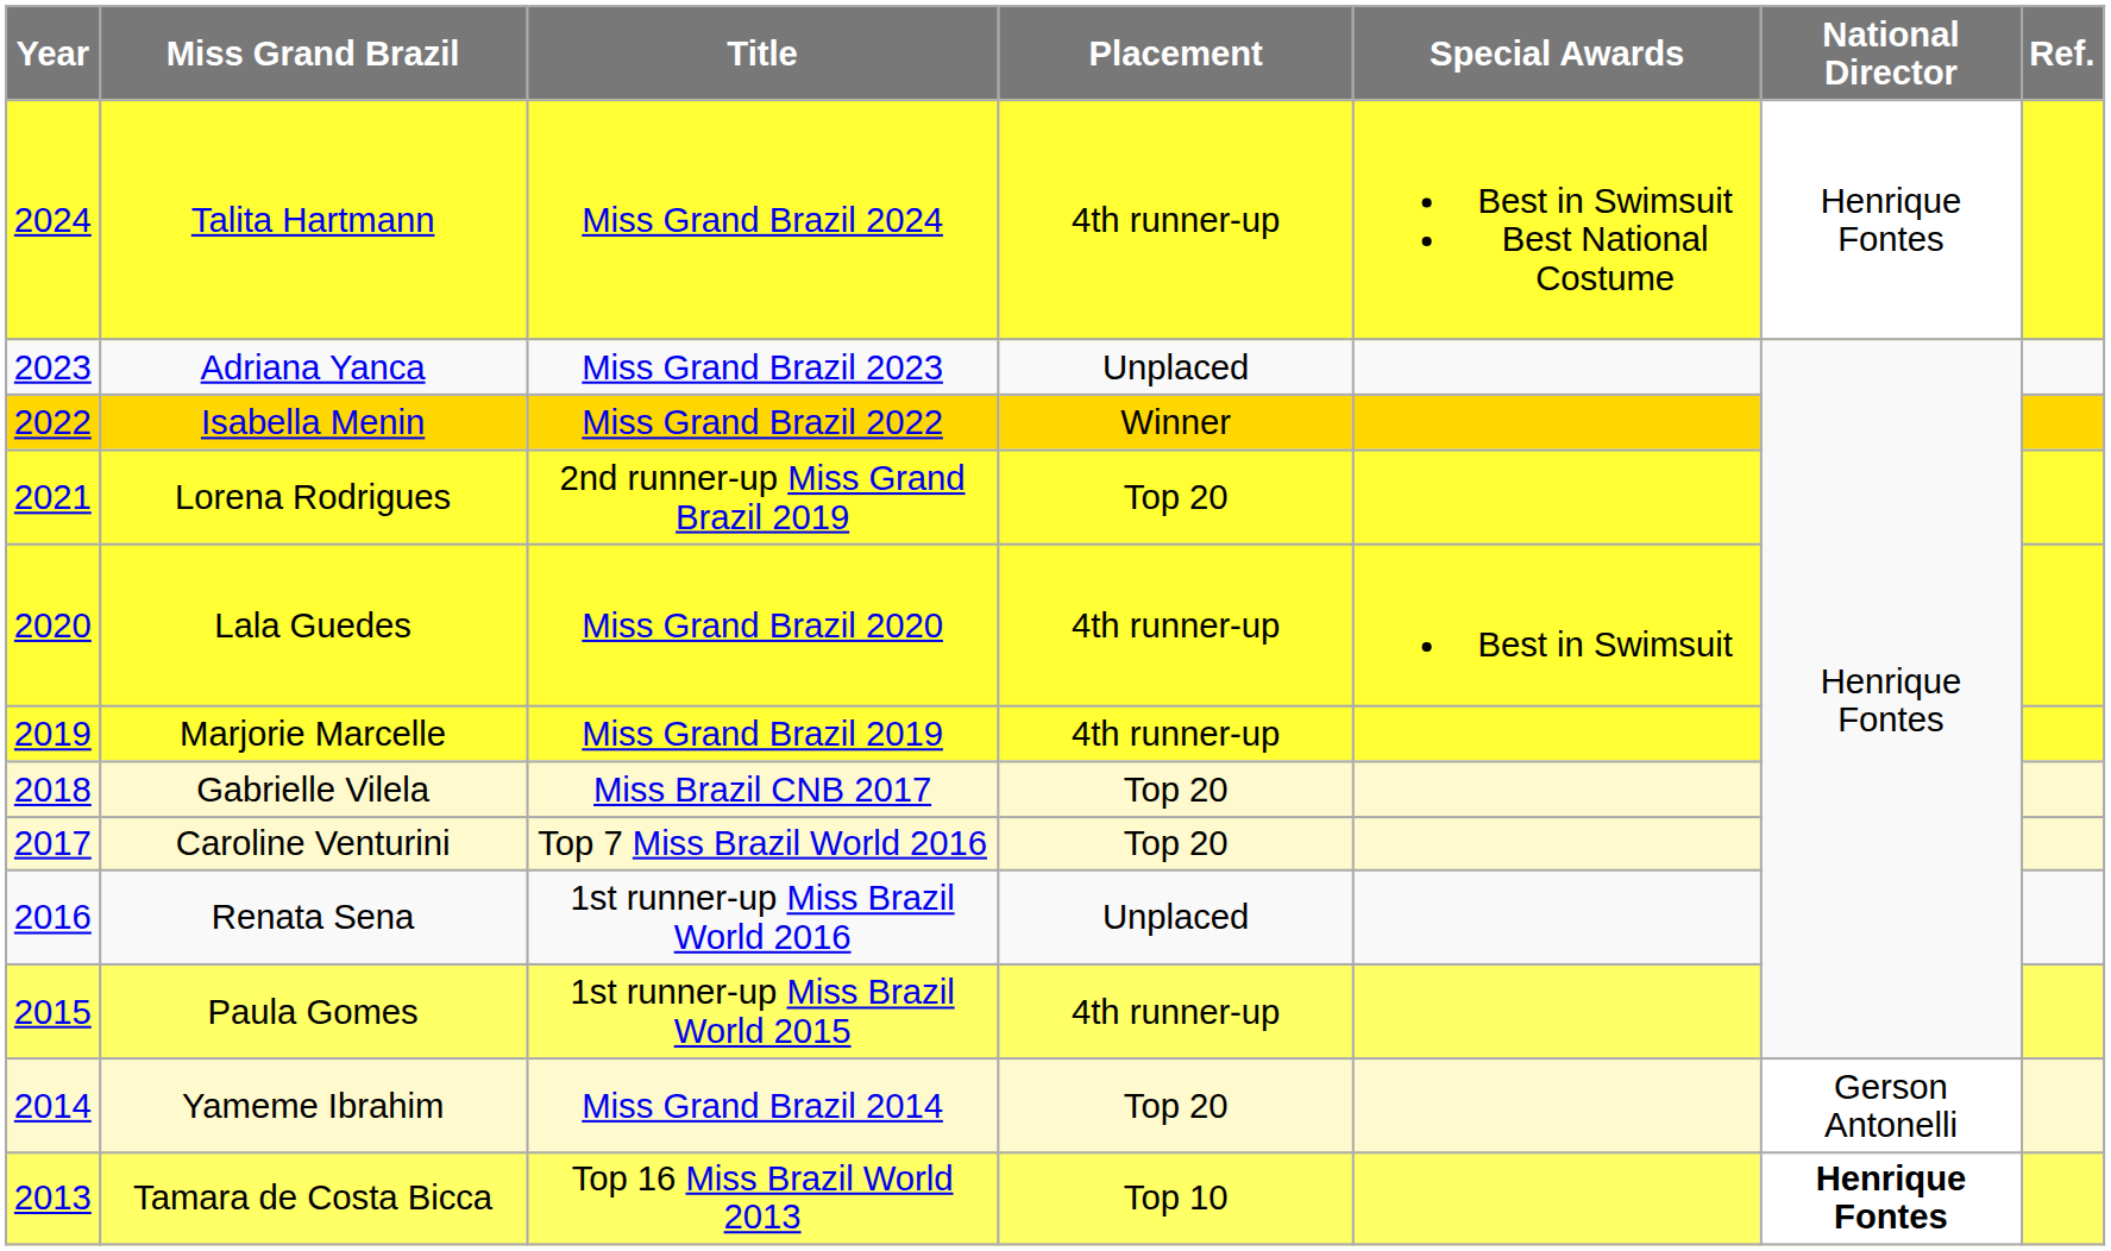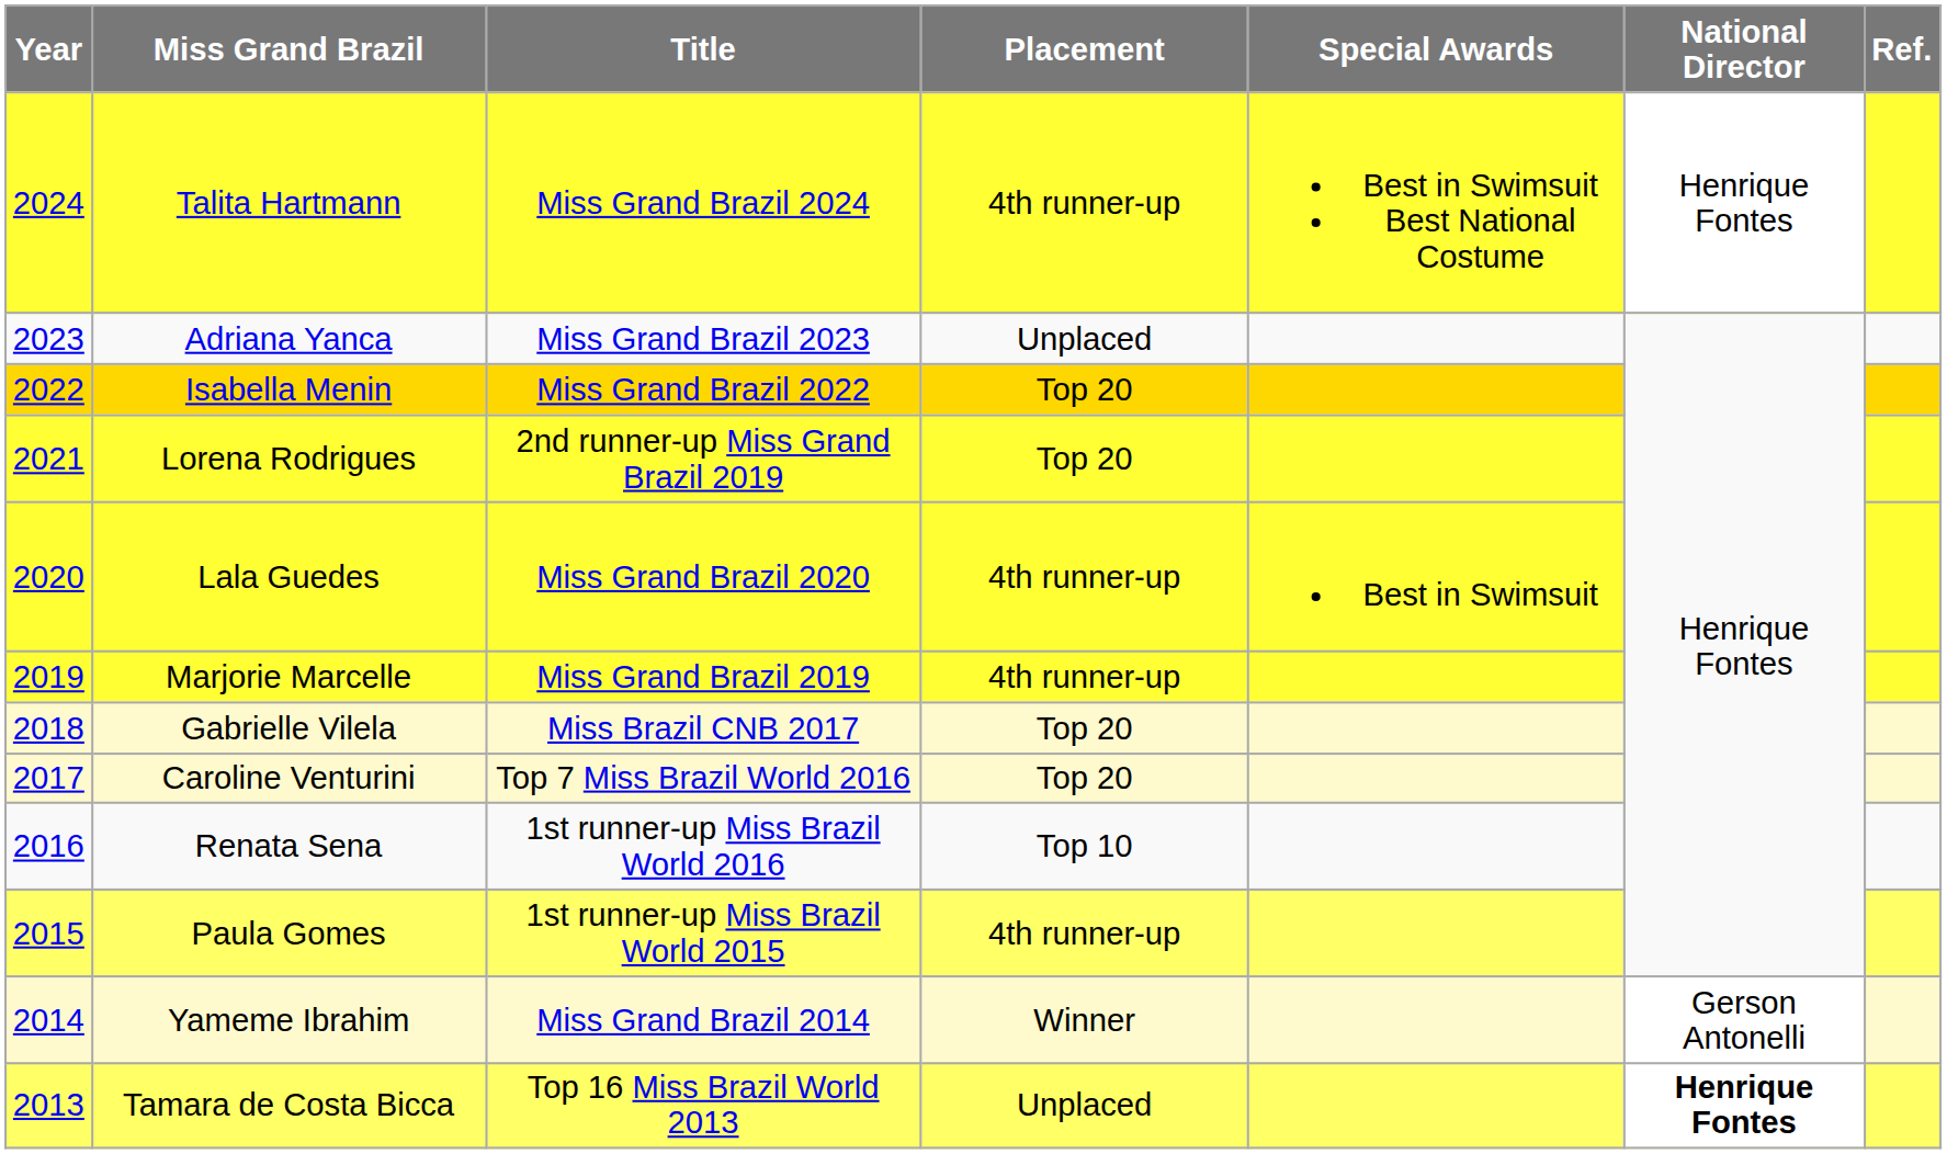Isabella Menin | Placement: Winner -> Top 20
Renata Sena | Placement: Unplaced -> Top 10
Yameme Ibrahim | Placement: Top 20 -> Winner
Tamara de Costa Bicca | Placement: Top 10 -> Unplaced
